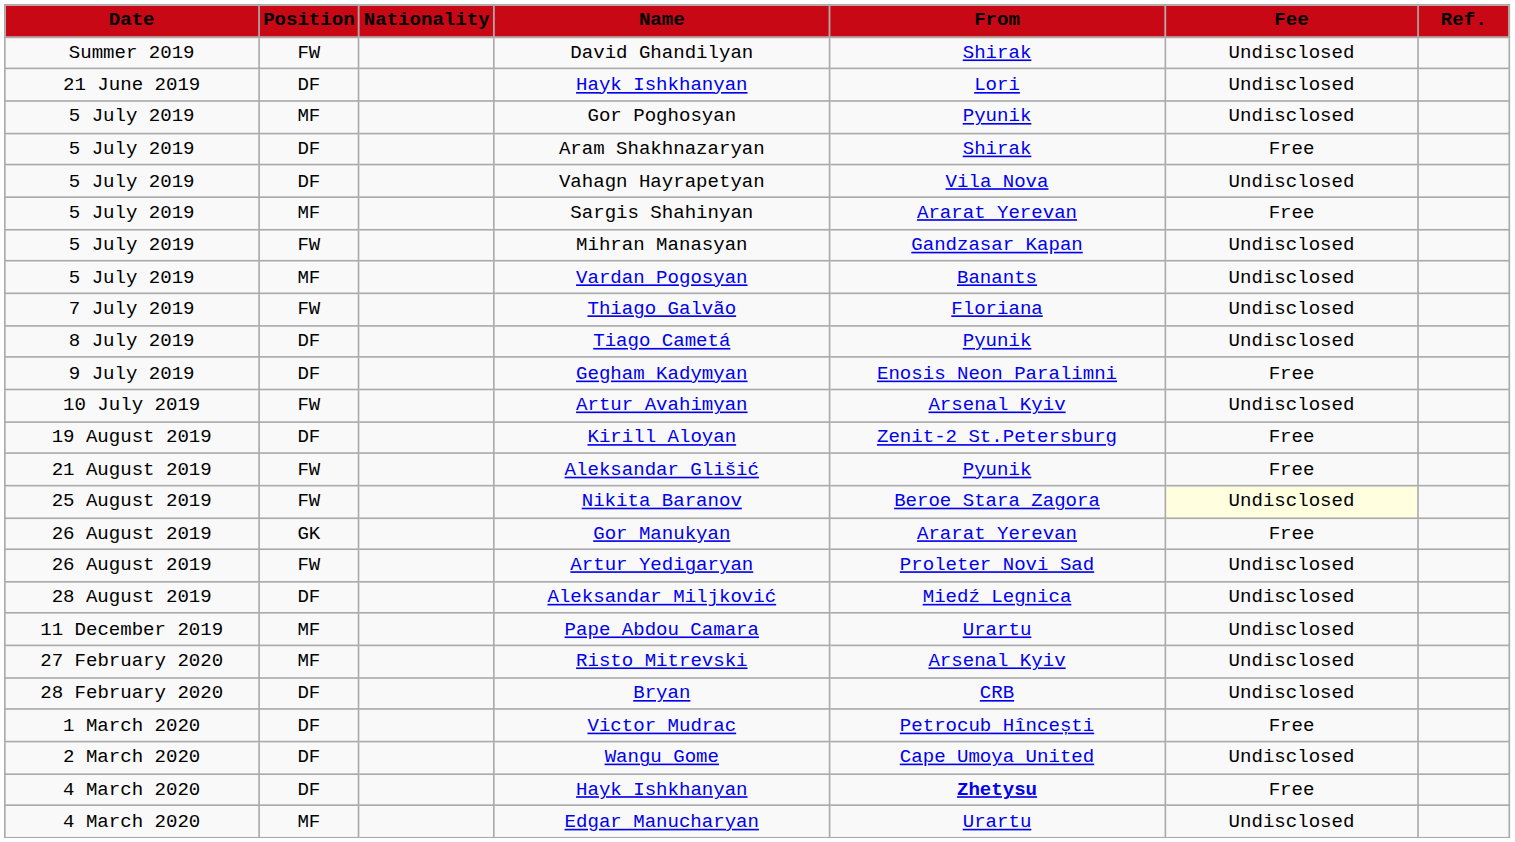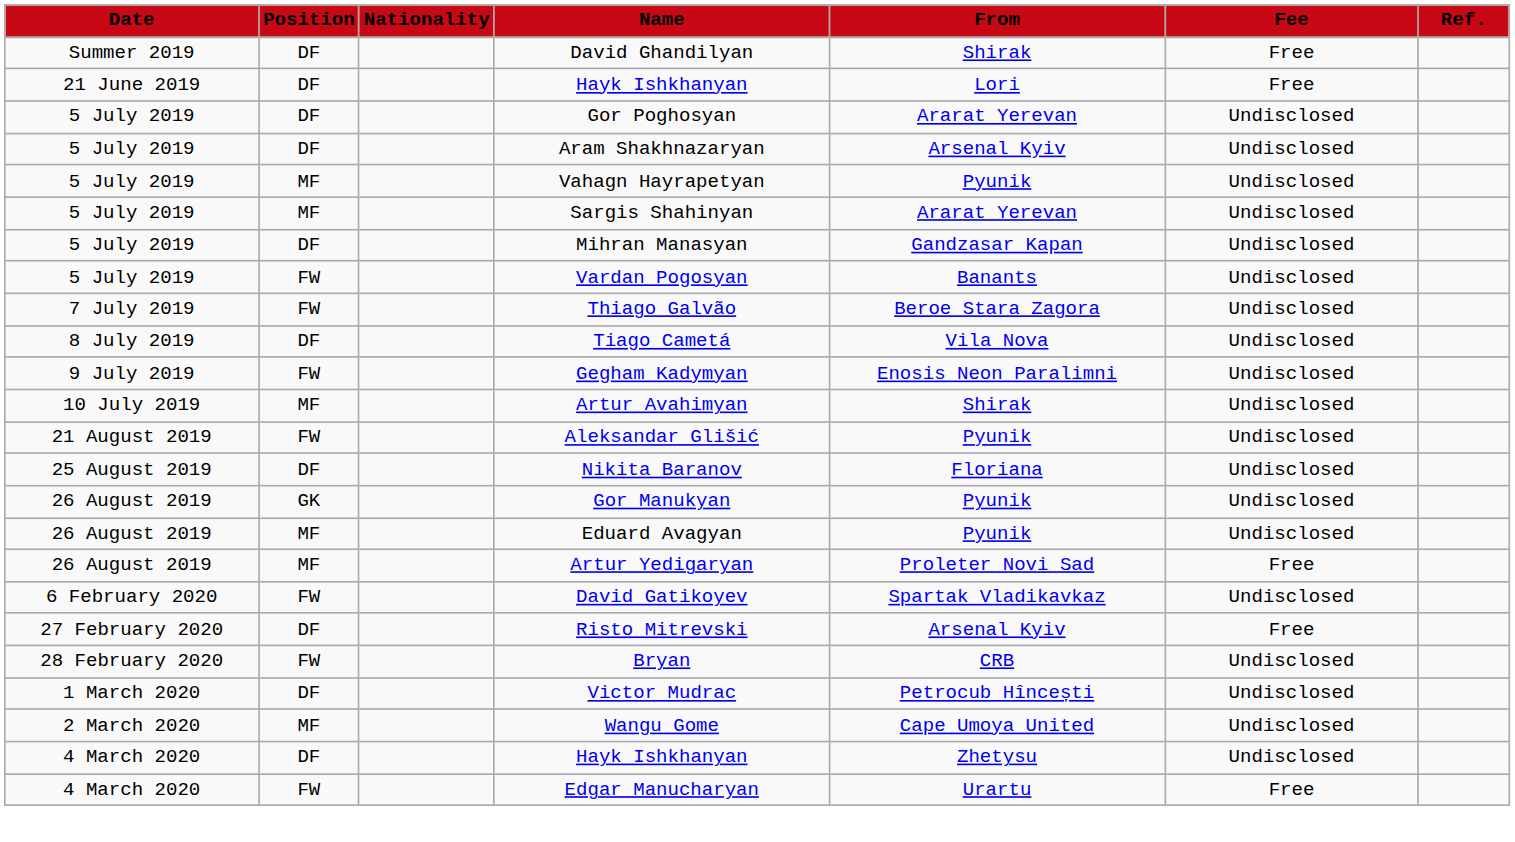David Ghandilyan | Position: FW -> DF
David Ghandilyan | Fee: Undisclosed -> Free
21 June 2019 / Hayk Ishkhanyan | Fee: Undisclosed -> Free
Gor Poghosyan | Position: MF -> DF
Gor Poghosyan | From: Pyunik -> Ararat Yerevan
Aram Shakhnazaryan | From: Shirak -> Arsenal Kyiv
Aram Shakhnazaryan | Fee: Free -> Undisclosed
Vahagn Hayrapetyan | Position: DF -> MF
Vahagn Hayrapetyan | From: Vila Nova -> Pyunik
Sargis Shahinyan | Fee: Free -> Undisclosed
Mihran Manasyan | Position: FW -> DF
Vardan Pogosyan | Position: MF -> FW
Thiago Galvão | From: Floriana -> Beroe Stara Zagora
Tiago Cametá | From: Pyunik -> Vila Nova
Gegham Kadymyan | Position: DF -> FW
Gegham Kadymyan | Fee: Free -> Undisclosed
Artur Avahimyan | Position: FW -> MF
Artur Avahimyan | From: Arsenal Kyiv -> Shirak
- row: 19 August 2019 | DF | Kirill Aloyan | Zenit-2 St.Petersburg | Free
Aleksandar Glišić | Fee: Free -> Undisclosed
Nikita Baranov | Position: FW -> DF
Nikita Baranov | From: Beroe Stara Zagora -> Floriana
Nikita Baranov | Fee: lightyellow background -> no background
Gor Manukyan | From: Ararat Yerevan -> Pyunik
Gor Manukyan | Fee: Free -> Undisclosed
+ row: 26 August 2019 | MF | Eduard Avagyan | Pyunik | Undisclosed
Artur Yedigaryan | Position: FW -> MF
Artur Yedigaryan | Fee: Undisclosed -> Free
- row: 28 August 2019 | DF | Aleksandar Miljković | Miedź Legnica | Undisclosed
- row: 11 December 2019 | MF | Pape Abdou Camara | Urartu | Undisclosed
+ row: 6 February 2020 | FW | David Gatikoyev | Spartak Vladikavkaz | Undisclosed
Risto Mitrevski | Position: MF -> DF
Risto Mitrevski | Fee: Undisclosed -> Free
Bryan | Position: DF -> FW
Victor Mudrac | Fee: Free -> Undisclosed
Wangu Gome | Position: DF -> MF
4 March 2020 / Hayk Ishkhanyan | From: bold -> normal
4 March 2020 / Hayk Ishkhanyan | Fee: Free -> Undisclosed
Edgar Manucharyan | Position: MF -> FW
Edgar Manucharyan | Fee: Undisclosed -> Free
